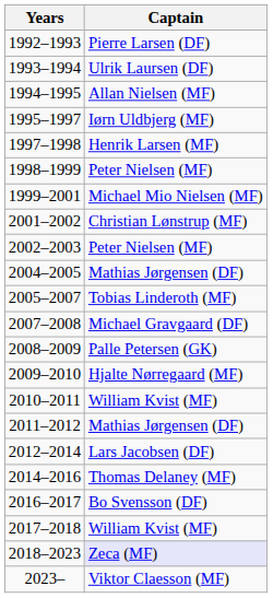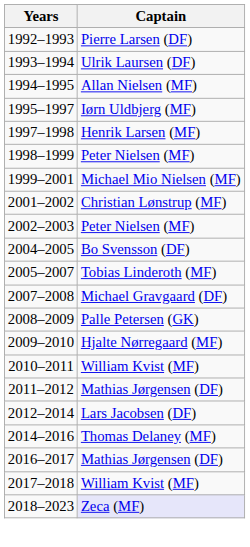2004–2005 | Captain: Mathias Jørgensen (DF) -> Bo Svensson (DF)
2016–2017 | Captain: Bo Svensson (DF) -> Mathias Jørgensen (DF)
- row: 2023– | Viktor Claesson (MF)
